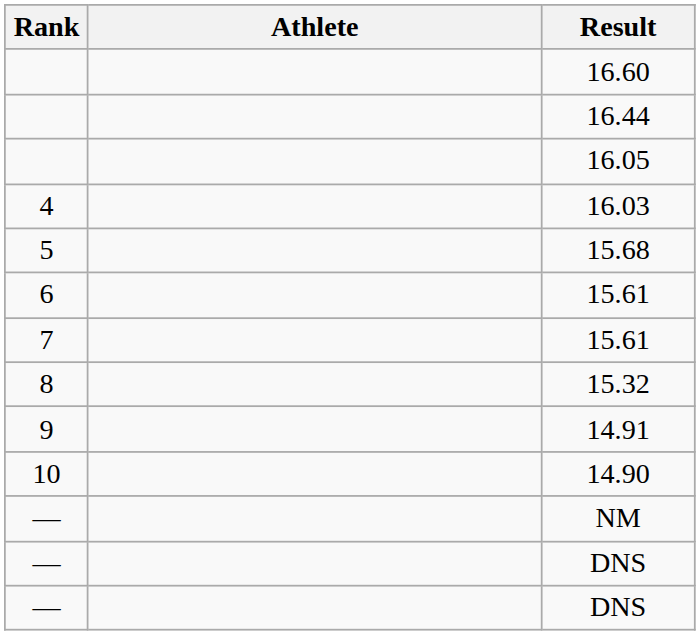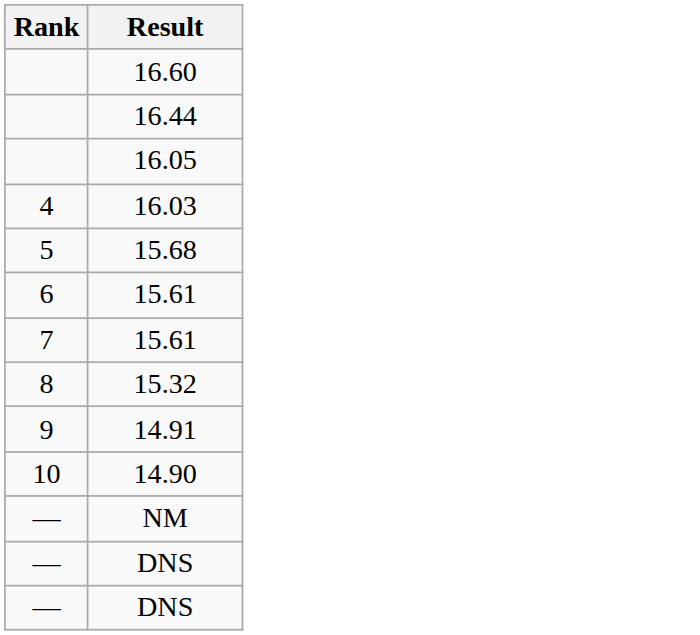- column: Athlete
